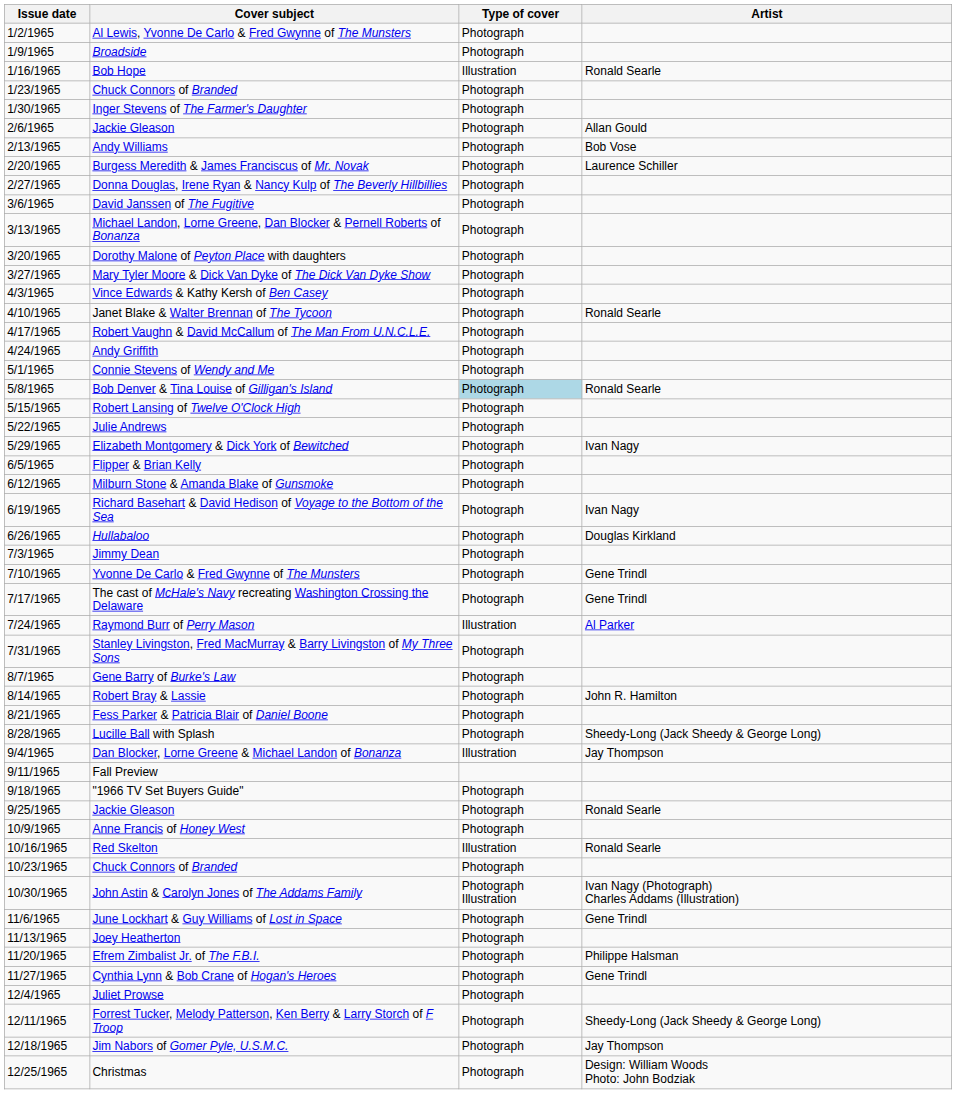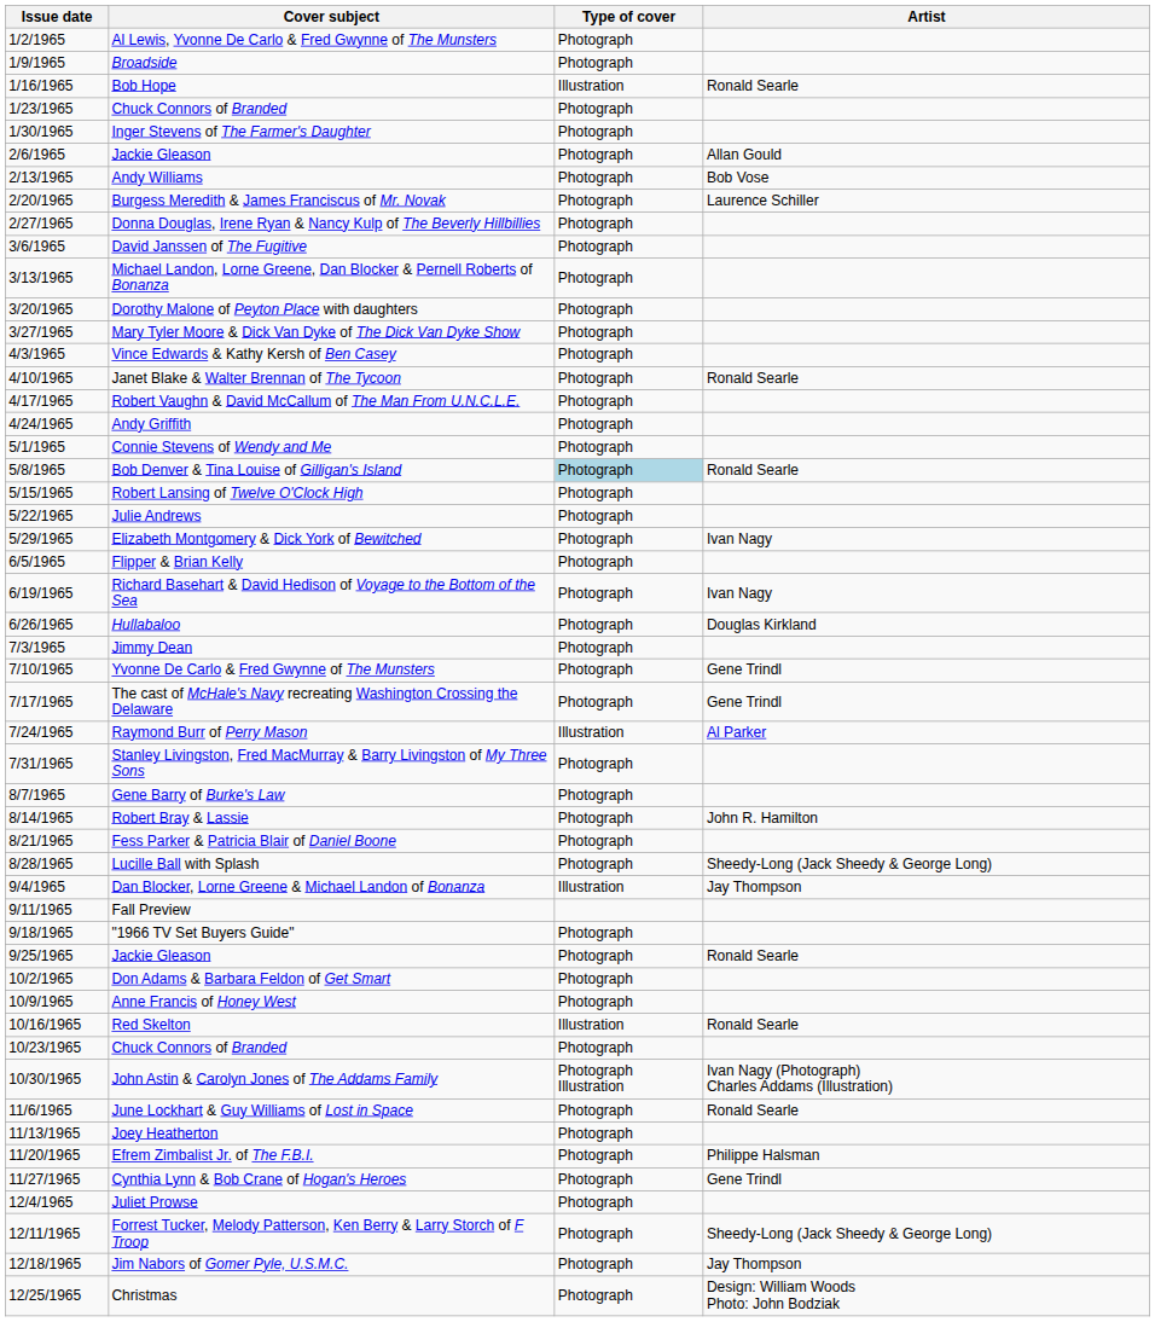- row: 6/12/1965 | Milburn Stone & Amanda Blake of Gunsmoke | Photograph
+ row: 10/2/1965 | Don Adams & Barbara Feldon of Get Smart | Photograph
June Lockhart & Guy Williams of Lost in Space | Artist: Gene Trindl -> Ronald Searle
